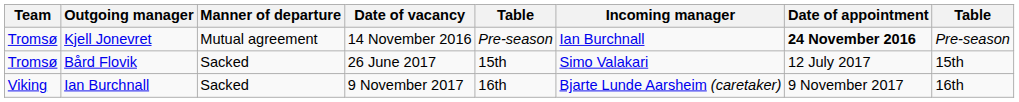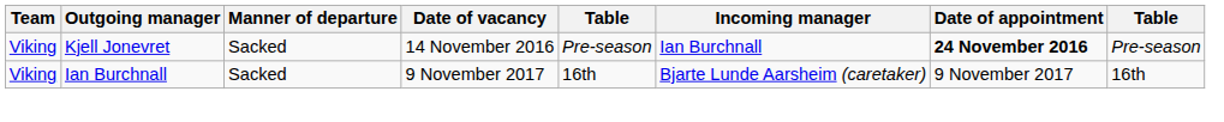Kjell Jonevret | Team: Tromsø -> Viking
Kjell Jonevret | Manner of departure: Mutual agreement -> Sacked
- row: Tromsø | Bård Flovik | Sacked | 26 June 2017 | 15th | Simo Valakari | 12 July 2017 | 15th
